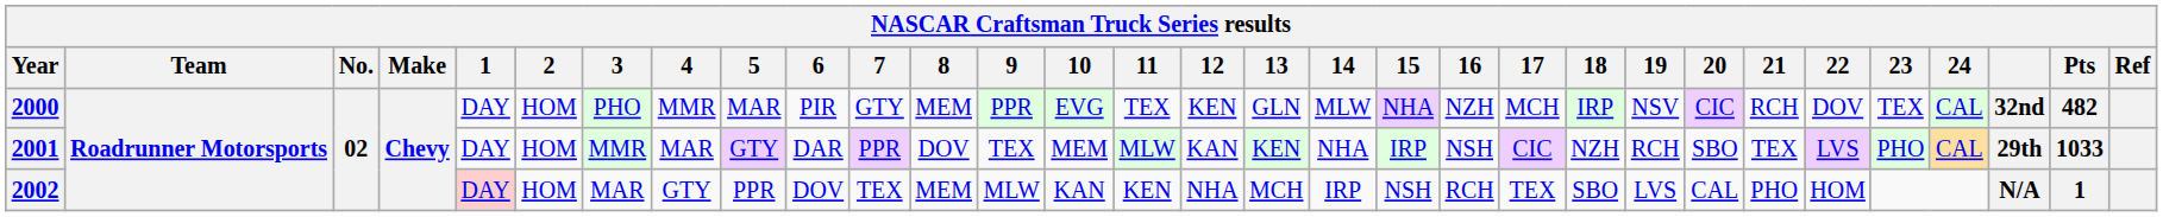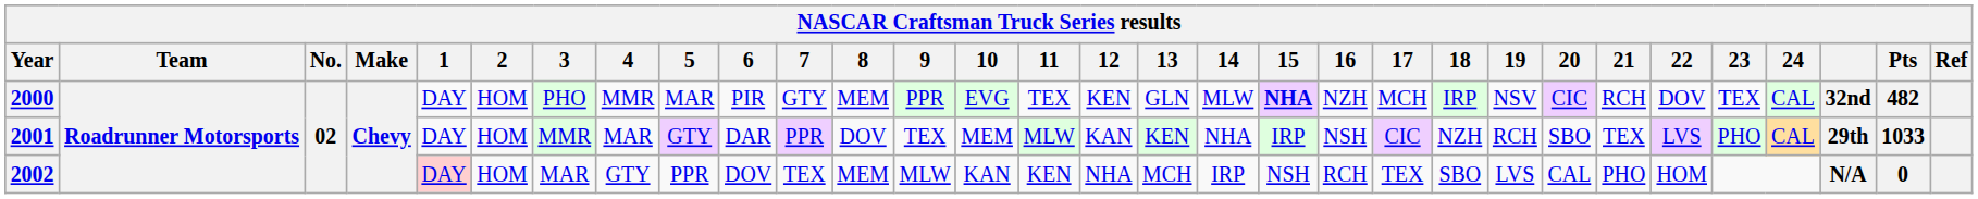2000 | 15: normal -> bold
2002 | Pts: 1 -> 0
